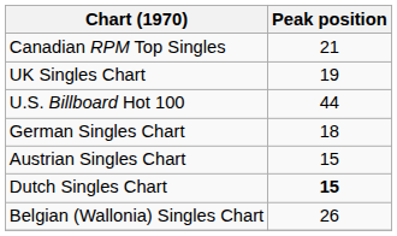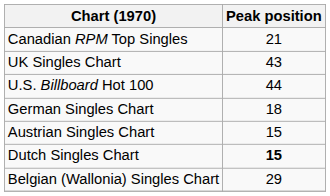UK Singles Chart | Peak position: 19 -> 43
Belgian (Wallonia) Singles Chart | Peak position: 26 -> 29
